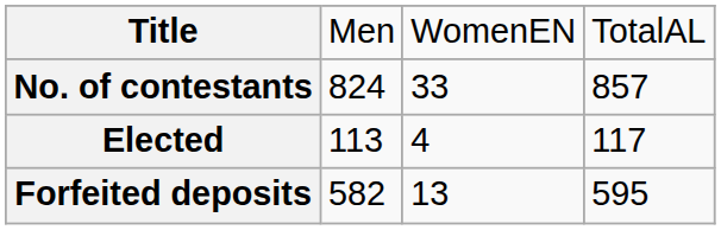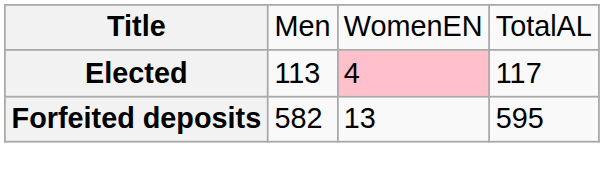- row: No. of contestants | 824 | 33 | 857
Elected | column 3: no background -> pink background
